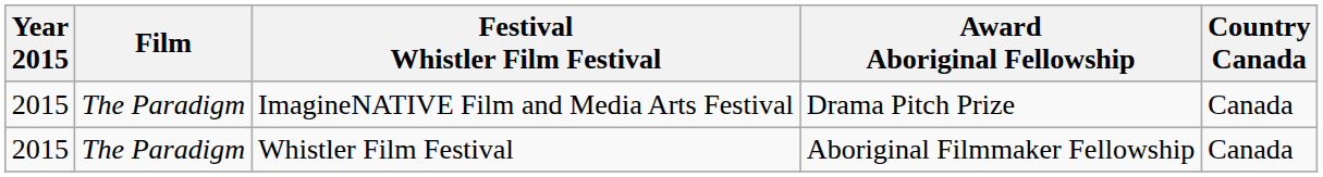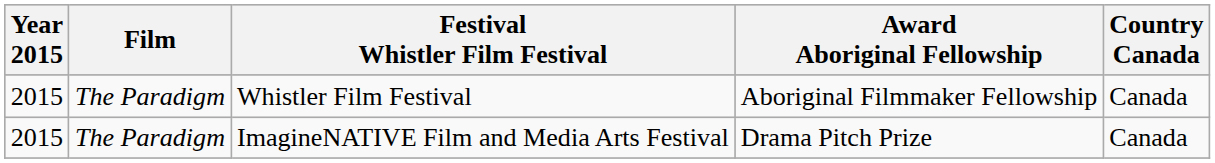rows swapped: Whistler Film Festival <-> ImagineNATIVE Film and Media Arts Festival
